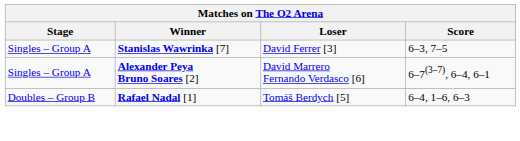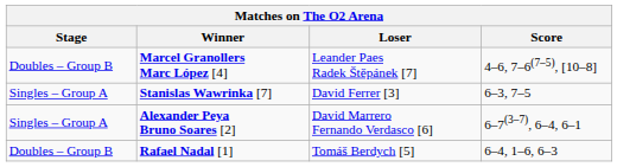+ row: Doubles – Group B | Marcel Granollers Marc López [4] | Leander Paes Radek Štěpánek [7] | 4–6, 7–6(7–5), [10–8]
